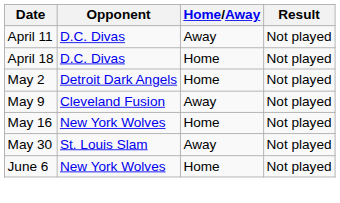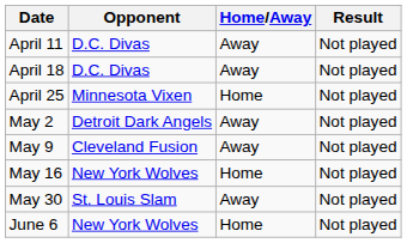April 18 | Home/Away: Home -> Away
+ row: April 25 | Minnesota Vixen | Home | Not played
May 2 | Home/Away: Home -> Away
